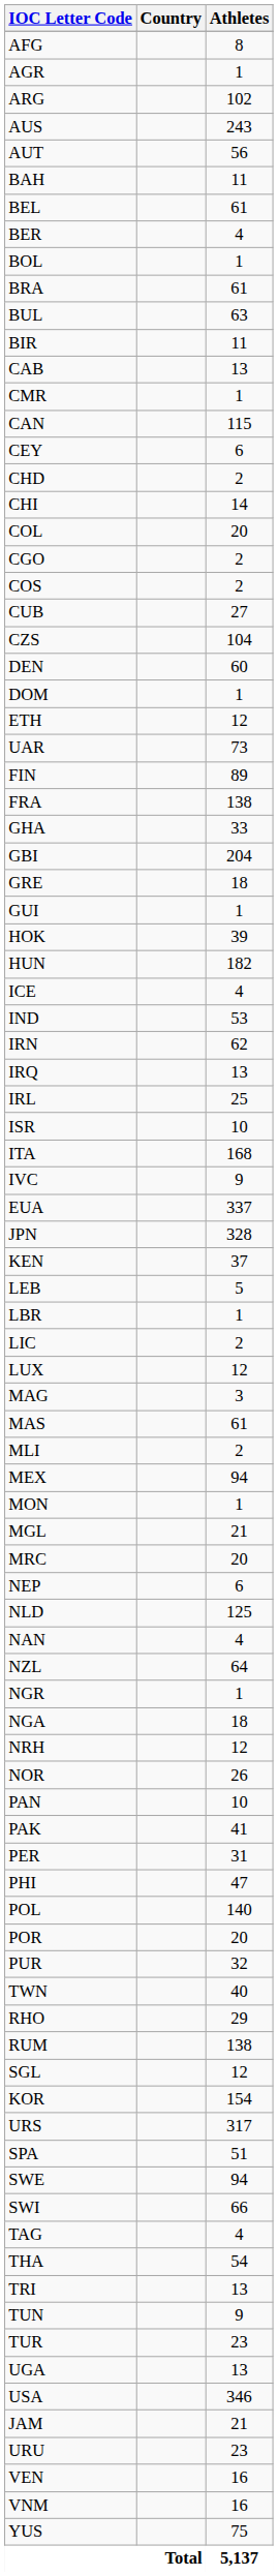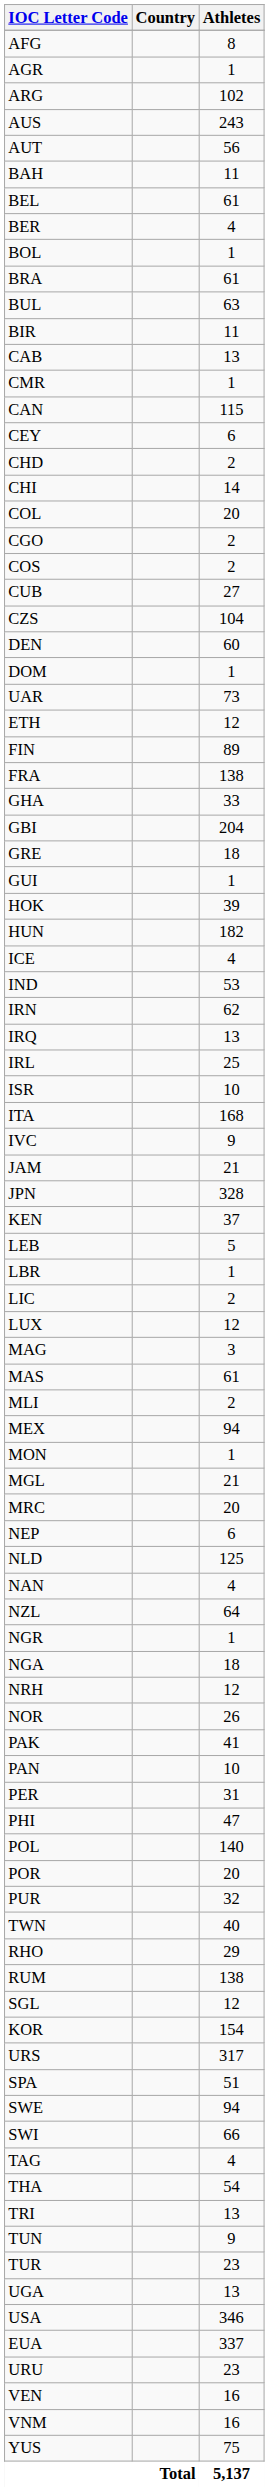rows swapped: UAR <-> ETH
rows swapped: JAM <-> EUA
rows swapped: PAK <-> PAN
